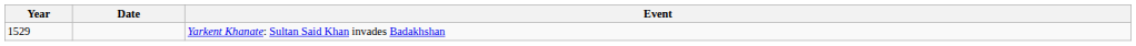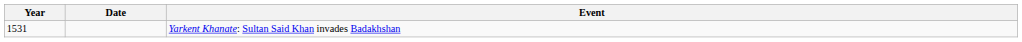Yarkent Khanate: Sultan Said Khan invades Badakhshan | Year: 1529 -> 1531
